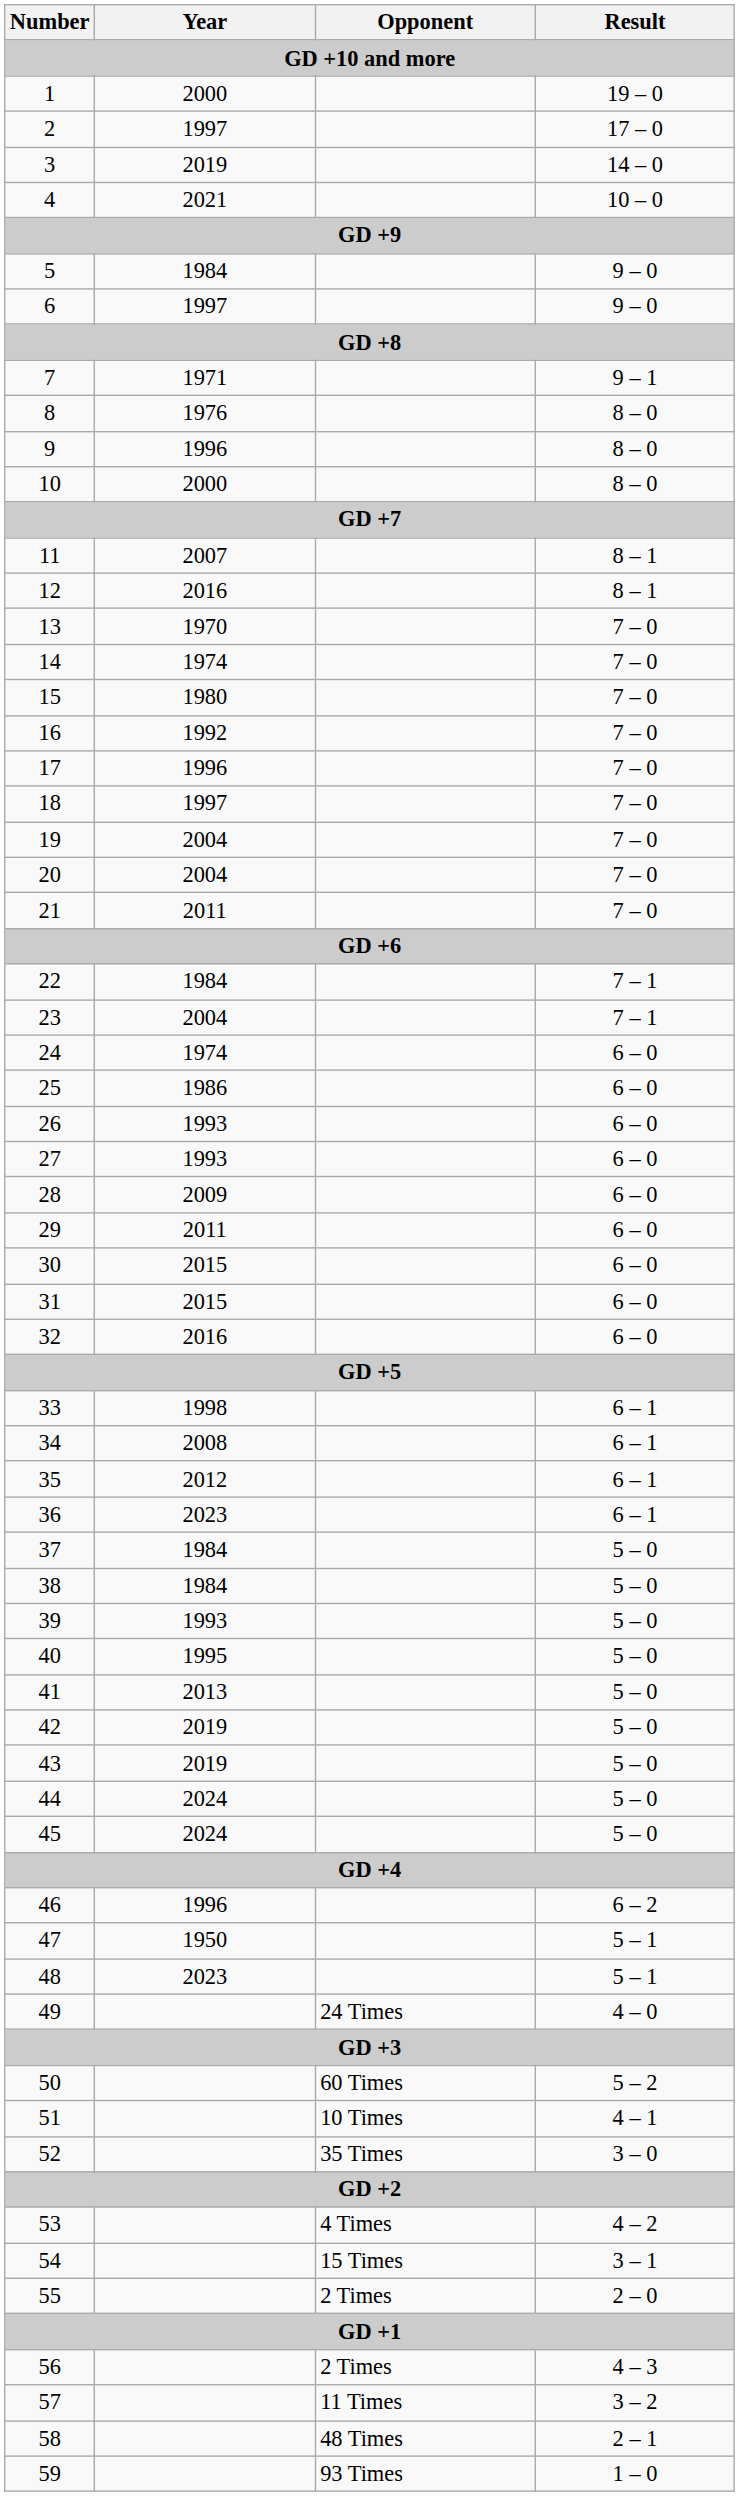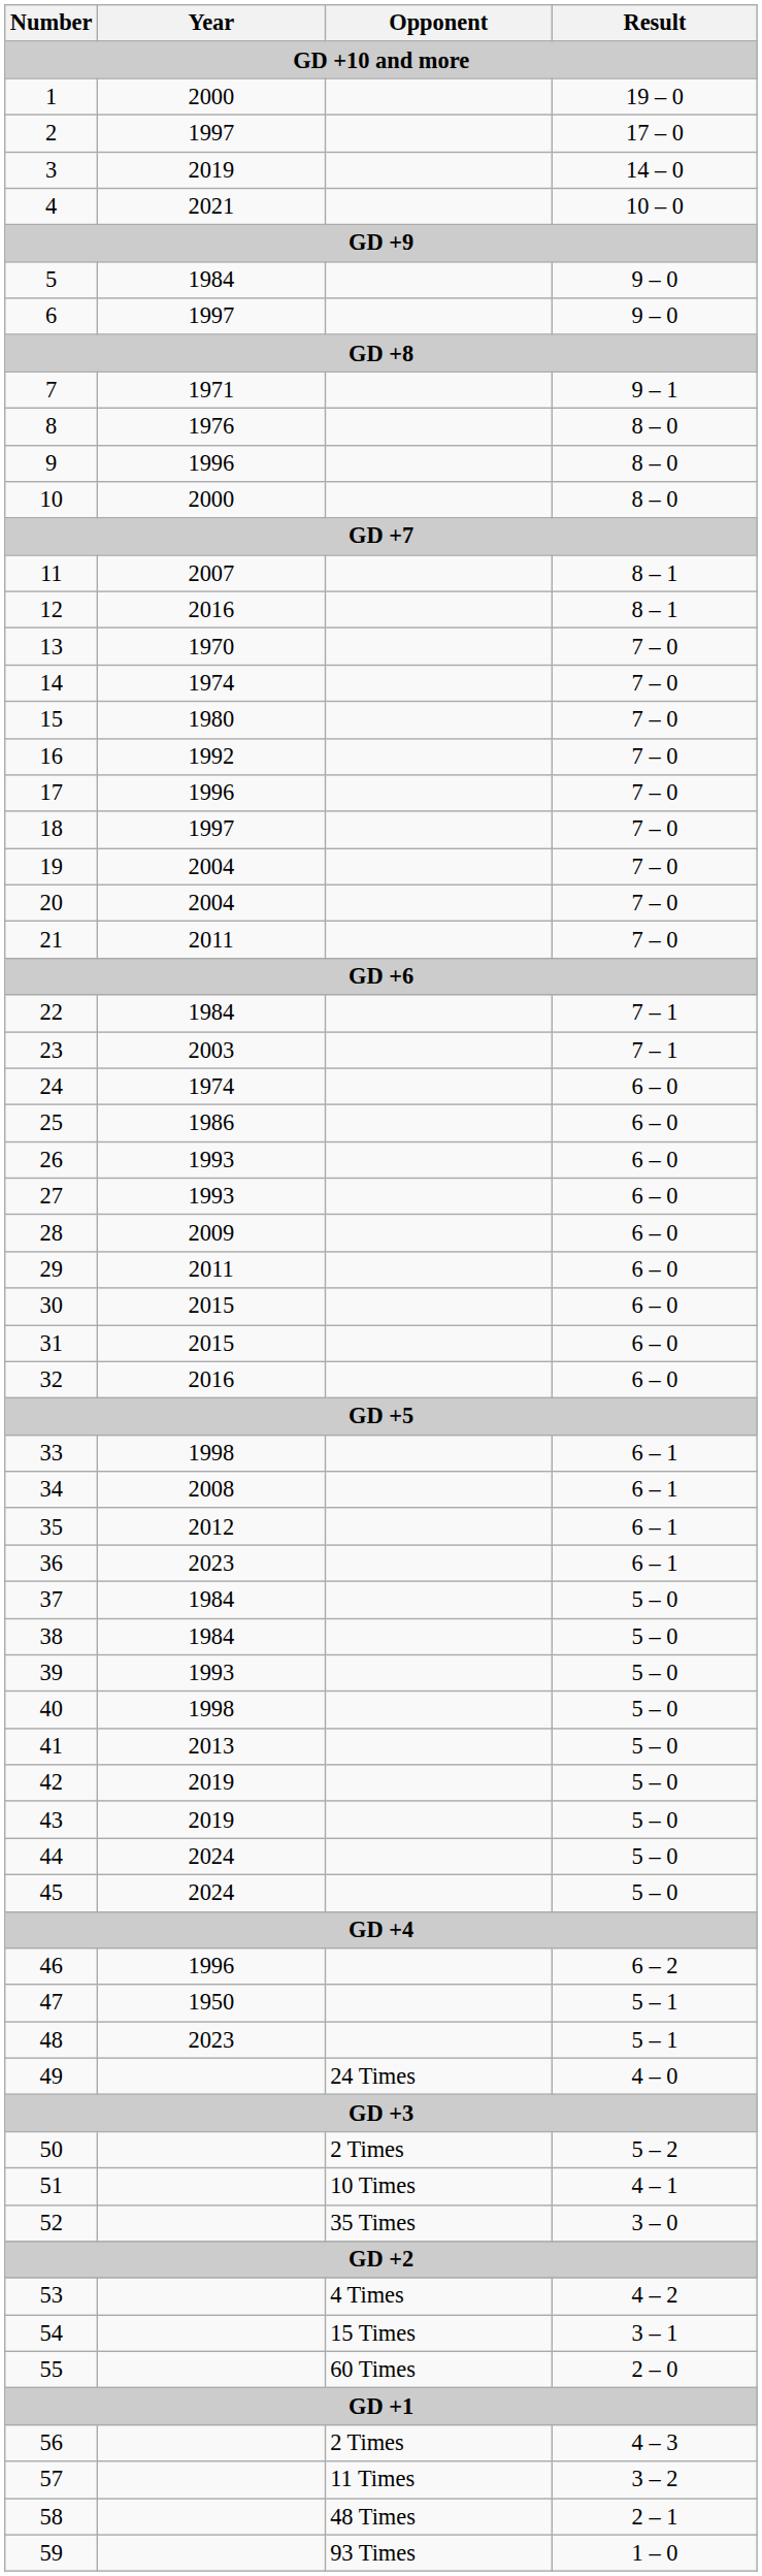23 | Year: 2004 -> 2003
40 | Year: 1995 -> 1998
50 | Opponent: 60 Times -> 2 Times
55 | Opponent: 2 Times -> 60 Times
